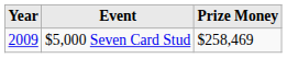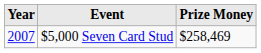$5,000 Seven Card Stud | Year: 2009 -> 2007
